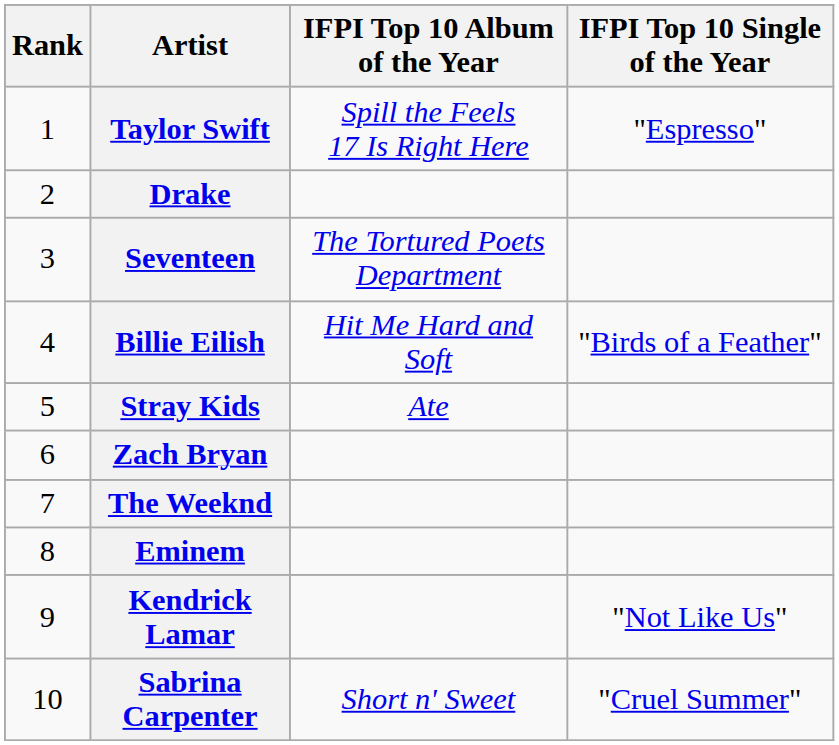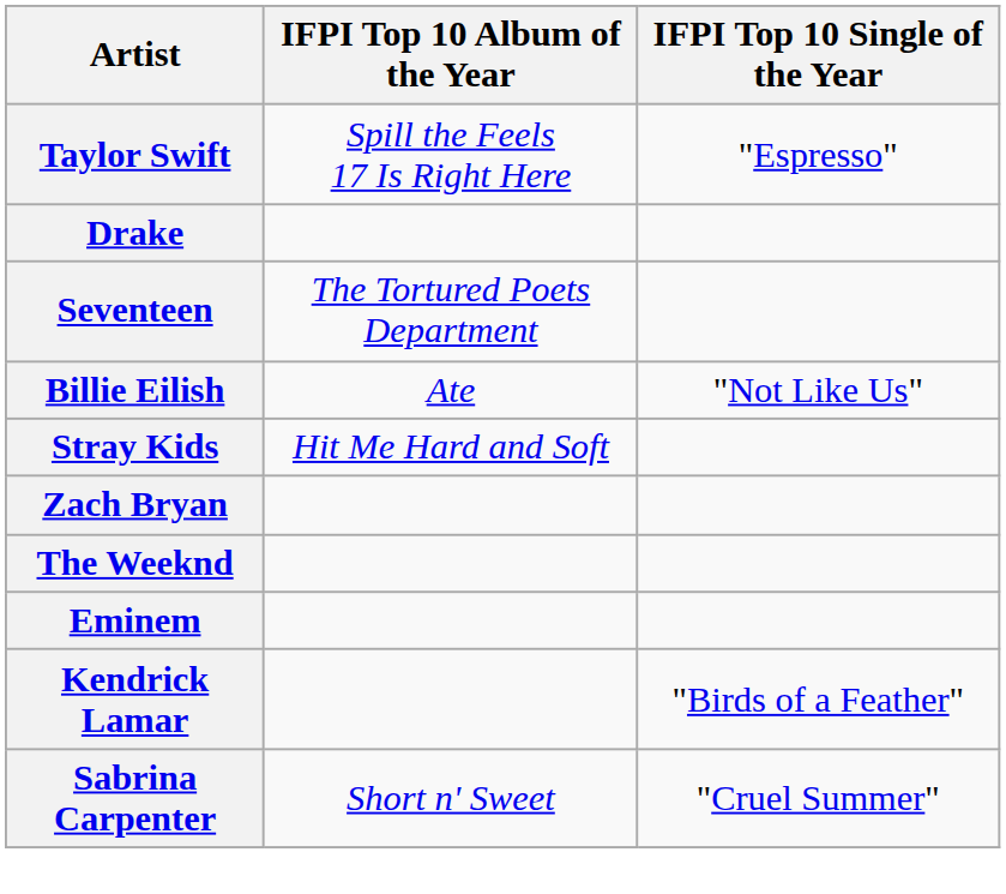- column: Rank | 1 | 2 | 3 | 4 | 5 | 6 | 7 | 8 | 9 | 10
Billie Eilish | IFPI Top 10 Album of the Year: Hit Me Hard and Soft -> Ate
Billie Eilish | IFPI Top 10 Single of the Year: "Birds of a Feather" -> "Not Like Us"
Stray Kids | IFPI Top 10 Album of the Year: Ate -> Hit Me Hard and Soft
Kendrick Lamar | IFPI Top 10 Single of the Year: "Not Like Us" -> "Birds of a Feather"
